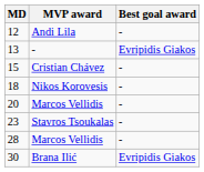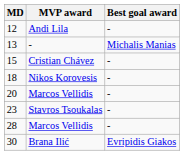13 | Best goal award: Evripidis Giakos -> Michalis Manias
